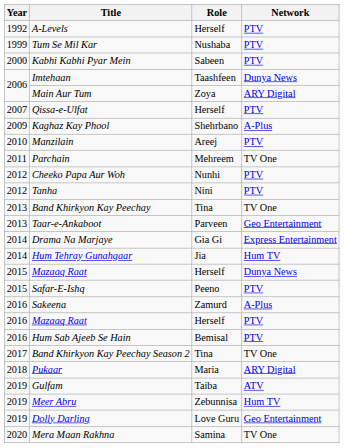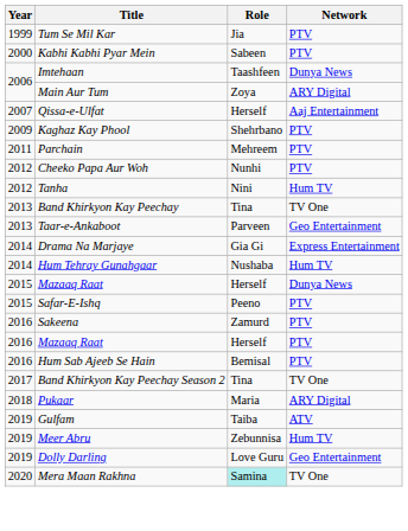- row: 1992 | A-Levels | Herself | PTV
Tum Se Mil Kar | Role: Nushaba -> Jia
Qissa-e-Ulfat | Network: PTV -> Aaj Entertainment
Kaghaz Kay Phool | Network: A-Plus -> PTV
- row: 2010 | Manzilain | Areej | PTV
Parchain | Network: TV One -> PTV
Tanha | Network: PTV -> Hum TV
Hum Tehray Gunahgaar | Role: Jia -> Nushaba
Sakeena | Network: A-Plus -> PTV
Mera Maan Rakhna | Role: no background -> paleturquoise background
